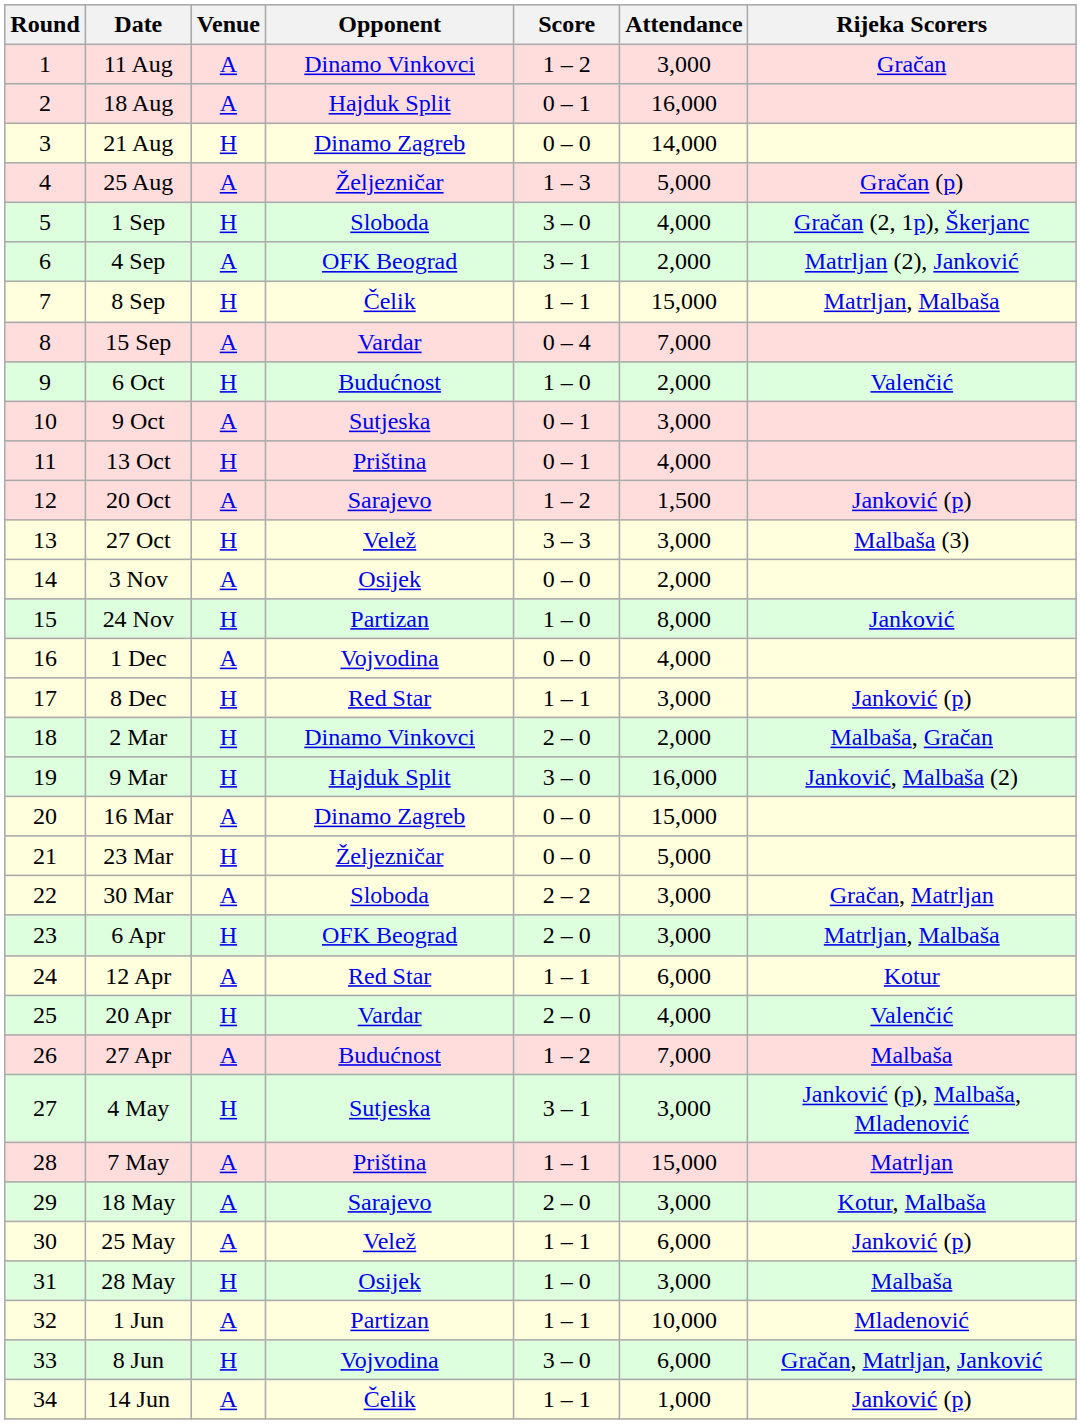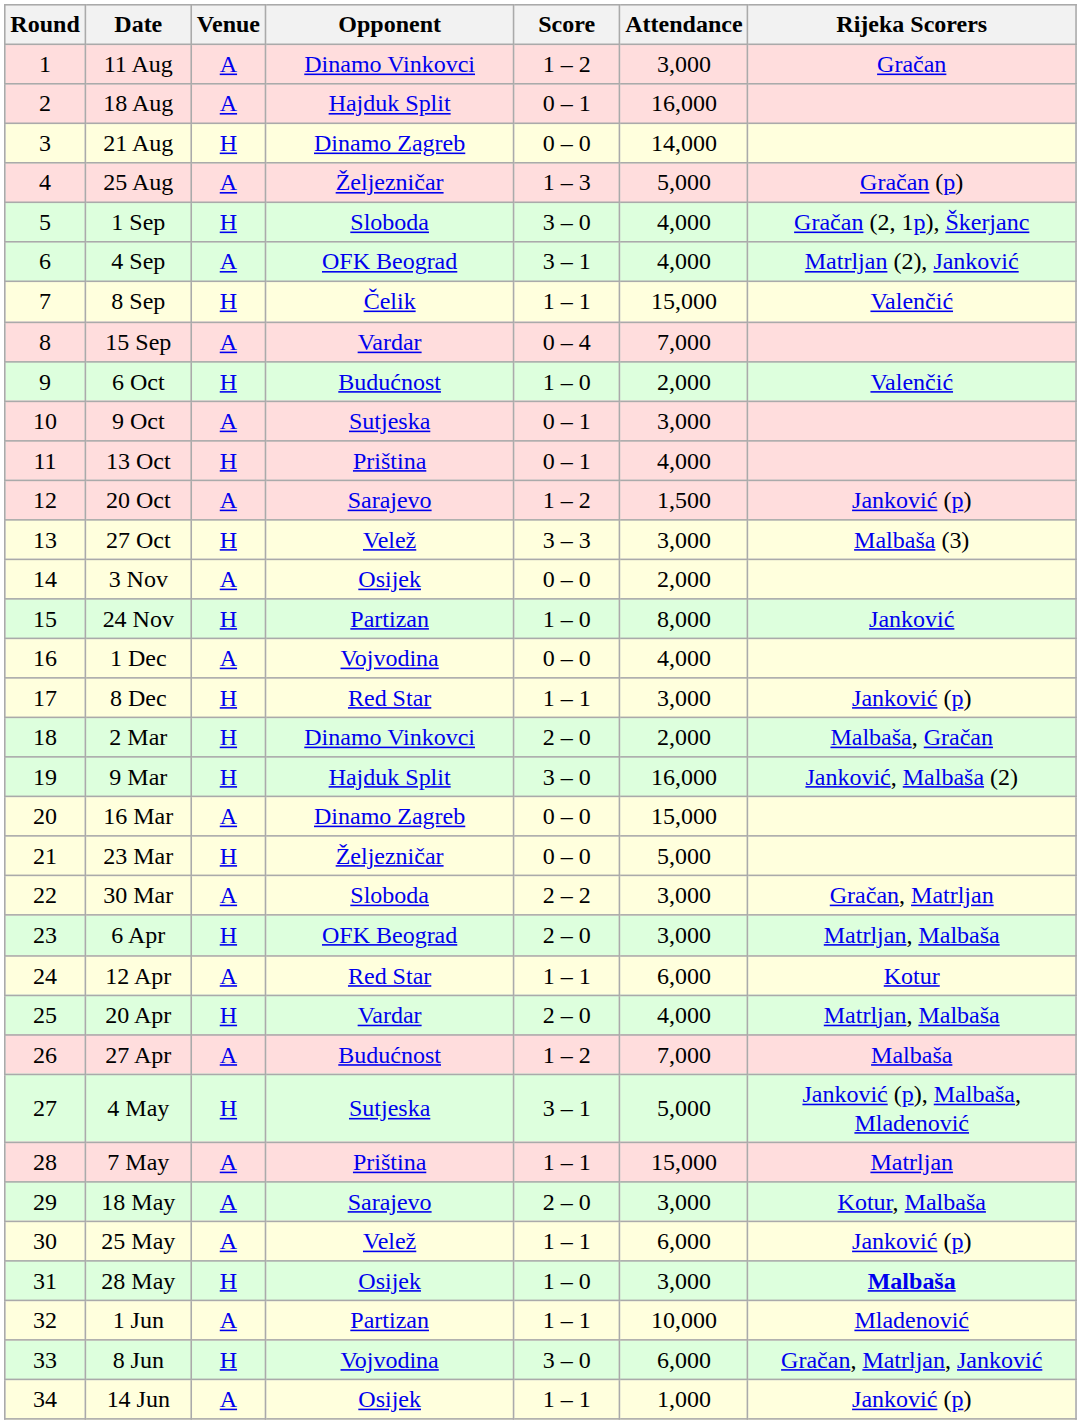4 Sep | Attendance: 2,000 -> 4,000
8 Sep | Rijeka Scorers: Matrljan, Malbaša -> Valenčić
20 Apr | Rijeka Scorers: Valenčić -> Matrljan, Malbaša
4 May | Attendance: 3,000 -> 5,000
28 May | Rijeka Scorers: normal -> bold
14 Jun | Opponent: Čelik -> Osijek
